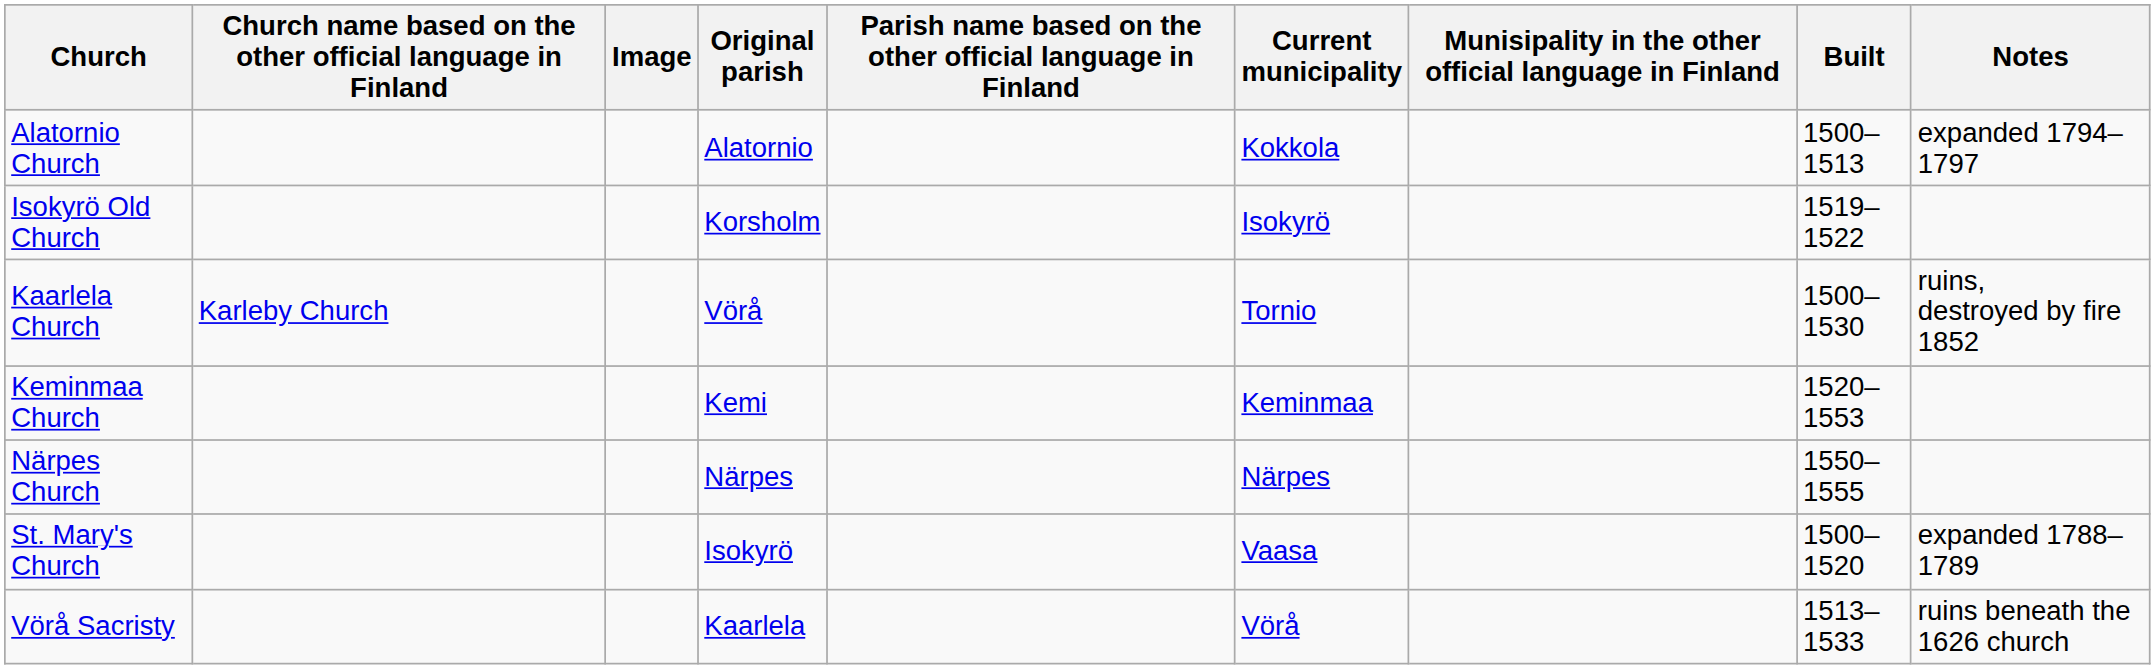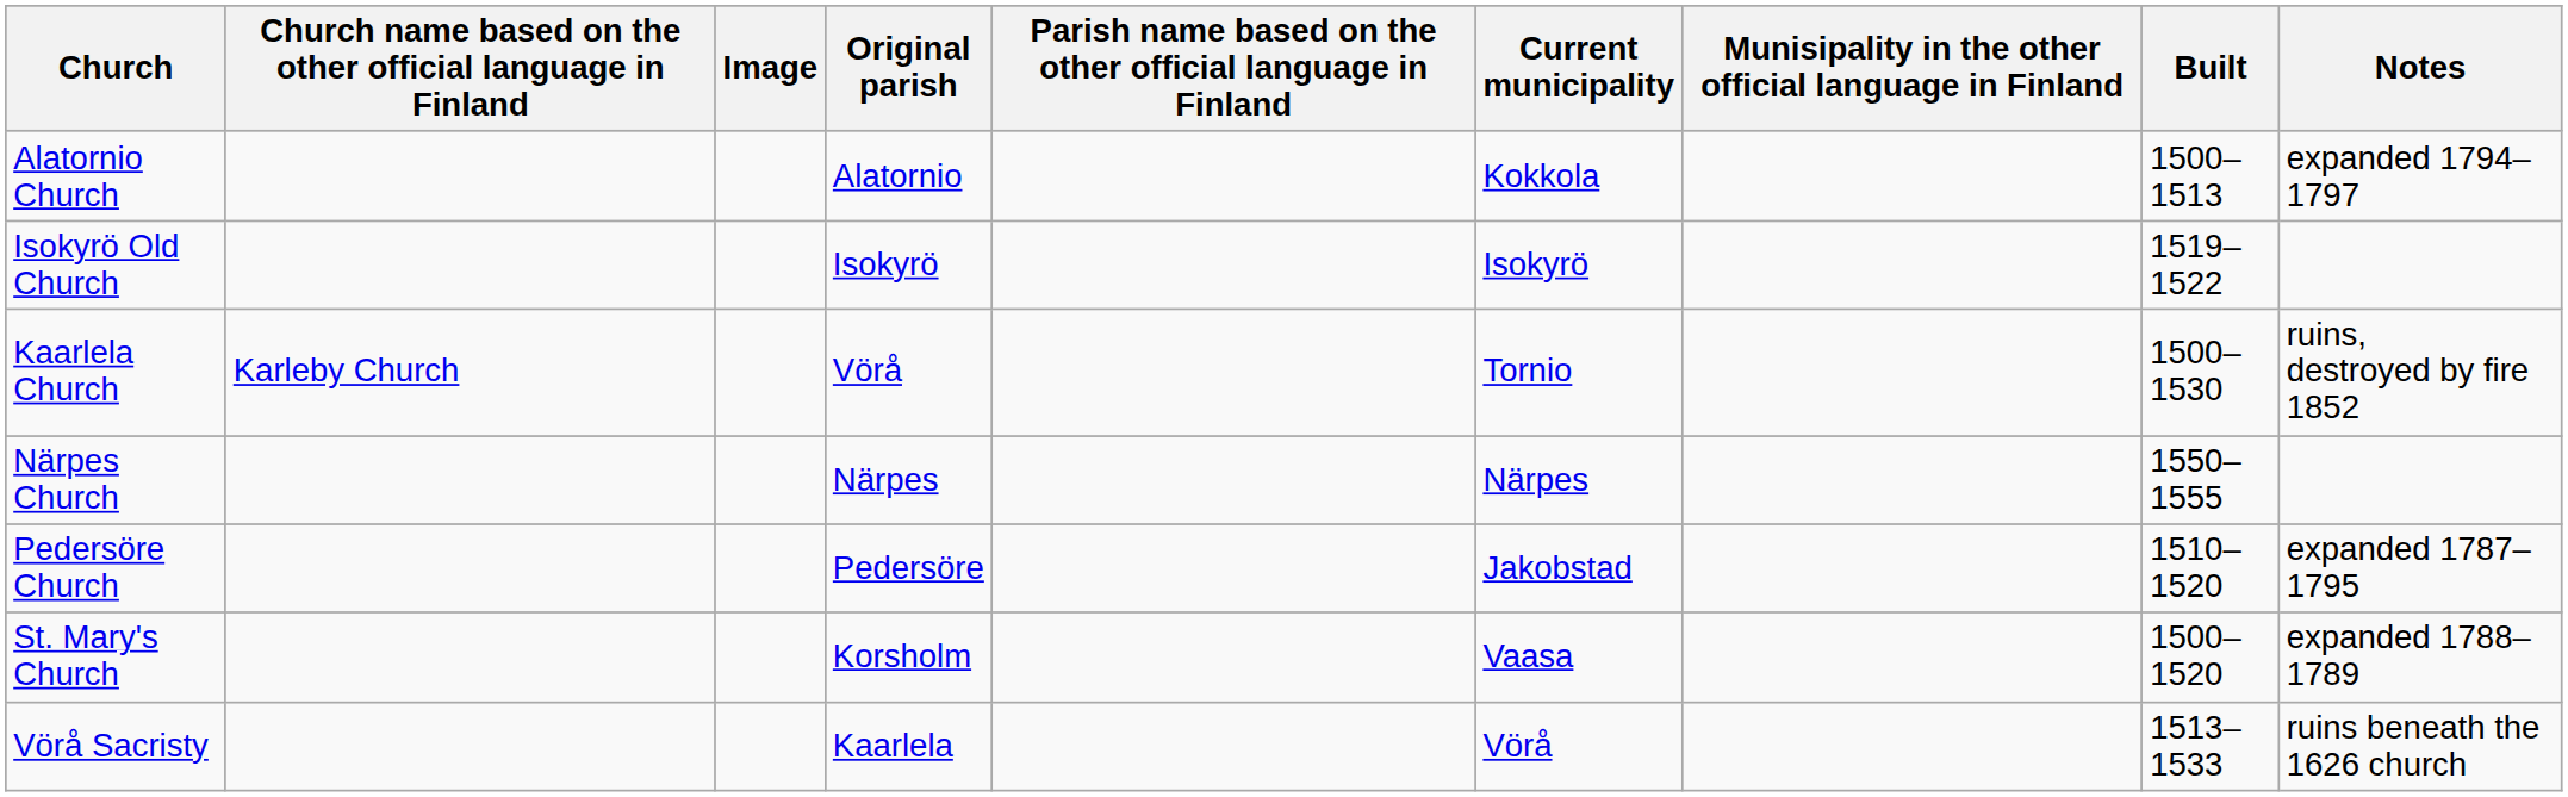Isokyrö Old Church | Original parish: Korsholm -> Isokyrö
- row: Keminmaa Church | Kemi | Keminmaa | 1520–1553
+ row: Pedersöre Church | Pedersöre | Jakobstad | 1510–1520 | expanded 1787–1795
St. Mary's Church | Original parish: Isokyrö -> Korsholm
